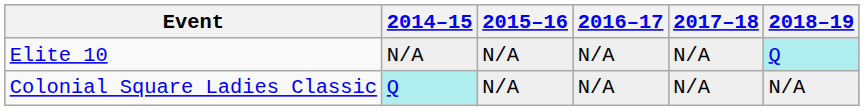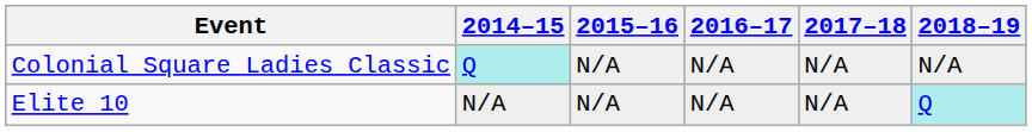rows swapped: Elite 10 <-> Colonial Square Ladies Classic
